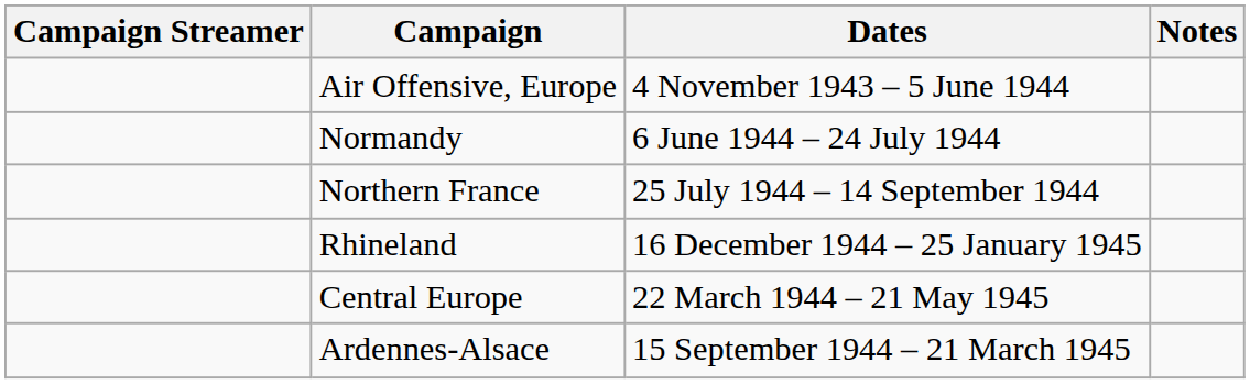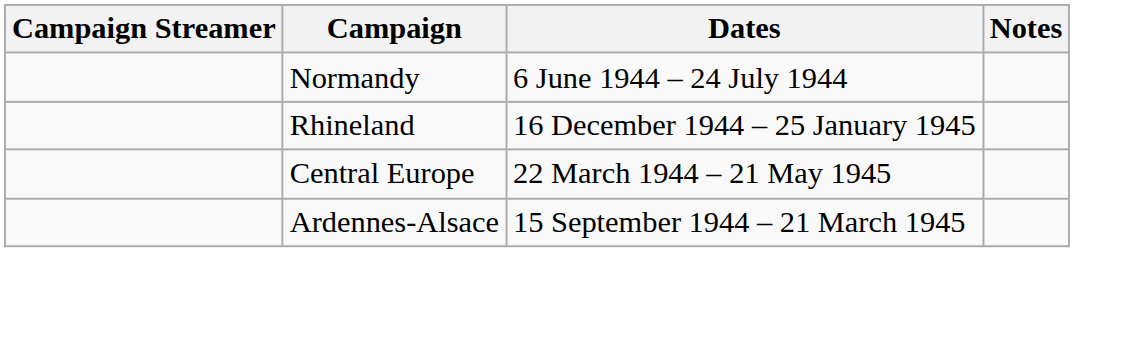- row: Air Offensive, Europe | 4 November 1943 – 5 June 1944
- row: Northern France | 25 July 1944 – 14 September 1944
